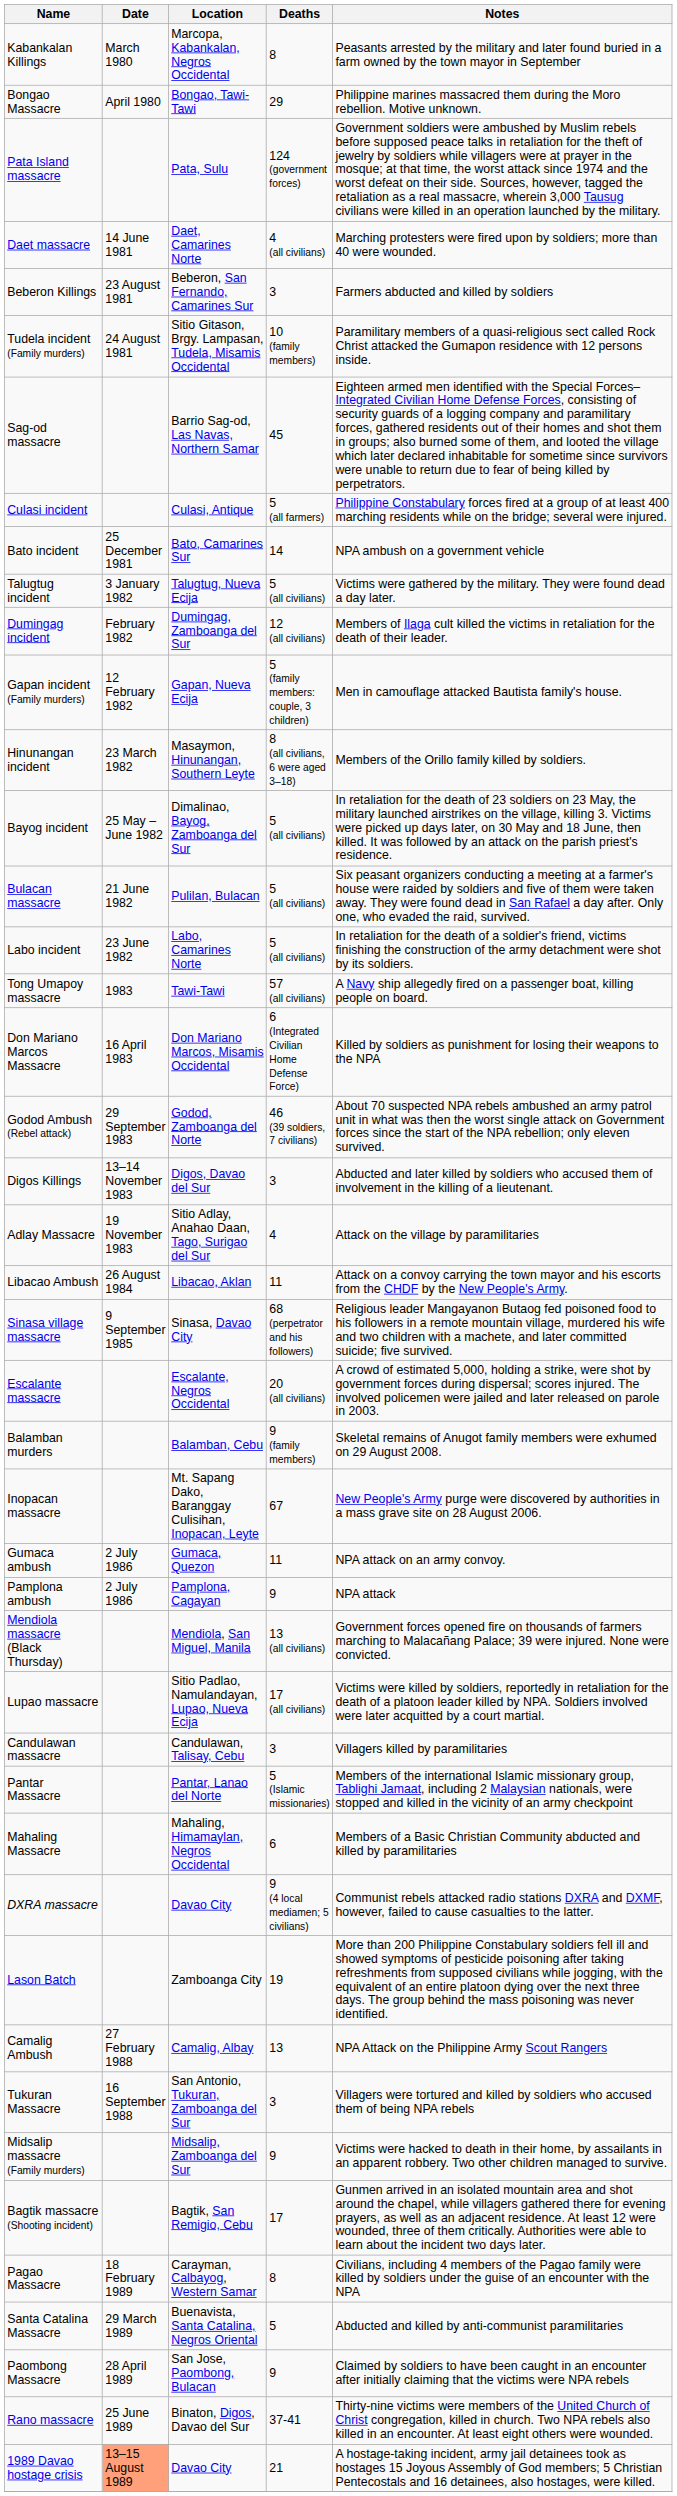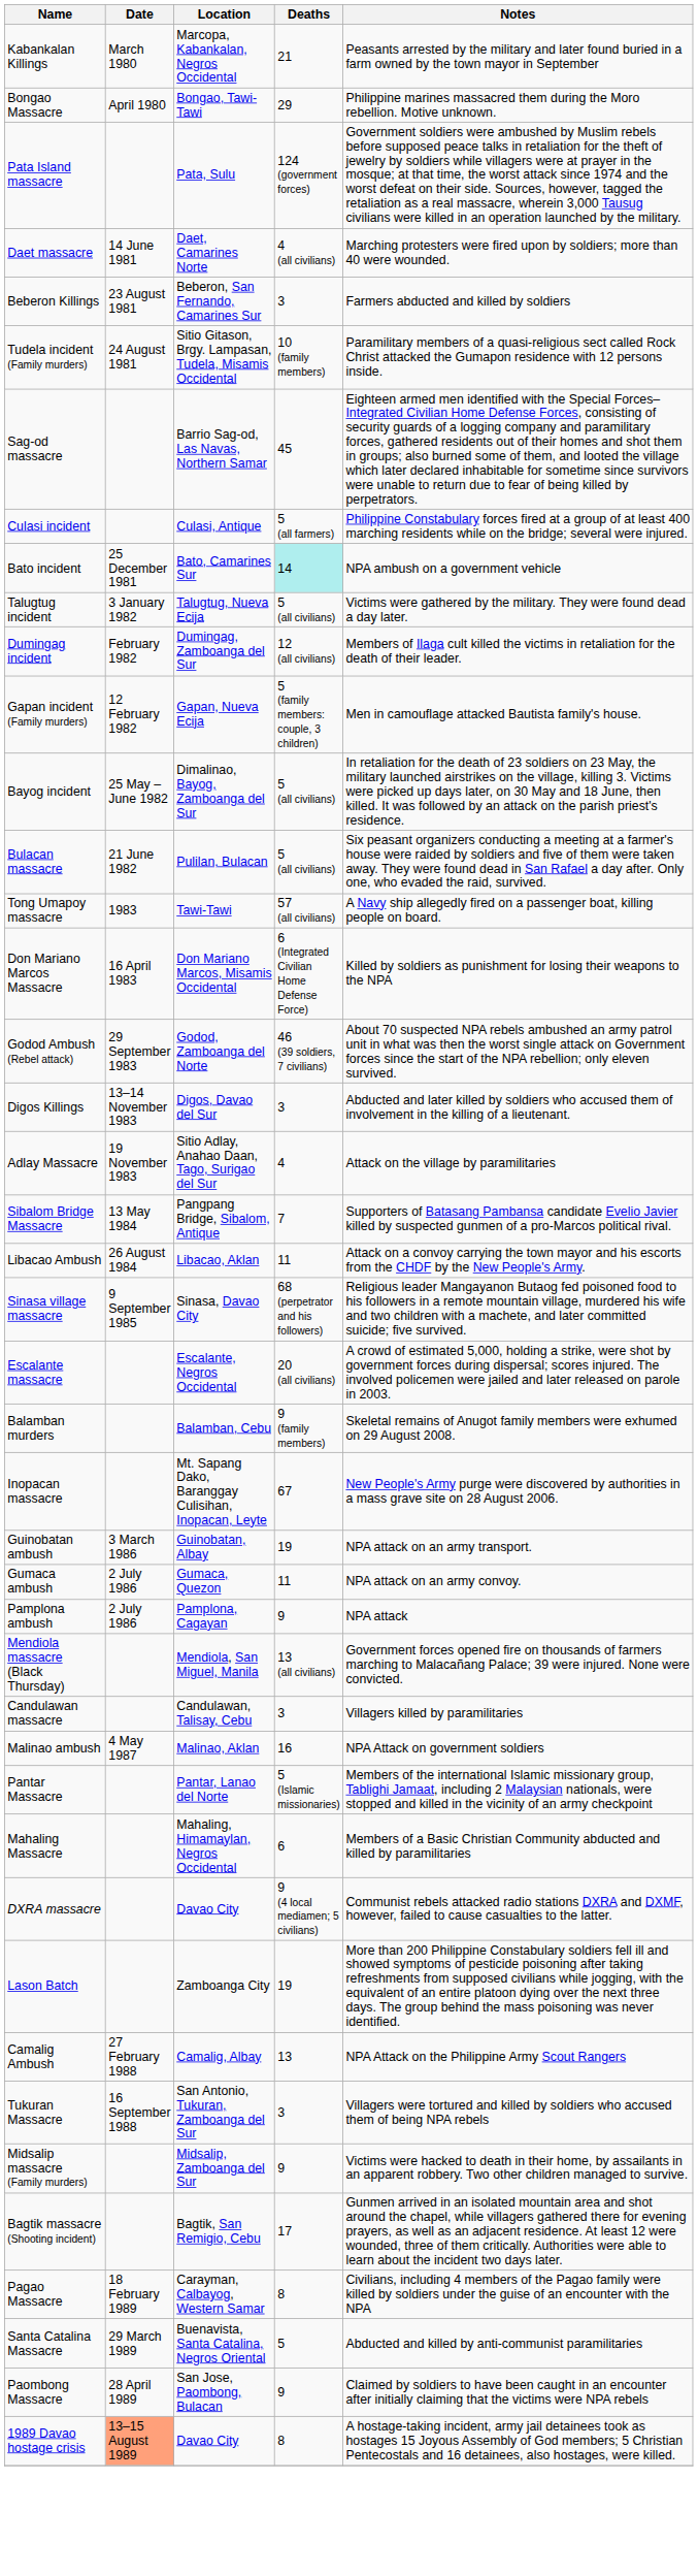Kabankalan Killings | Deaths: 8 -> 21
Bato incident | Deaths: no background -> paleturquoise background
- row: Hinunangan incident | 23 March 1982 | Masaymon, Hinunangan, Southern Leyte | 8 (all civilians, 6 were aged 3–18) | Members of the Orillo family killed by soldiers.
- row: Labo incident | 23 June 1982 | Labo, Camarines Norte | 5 (all civilians) | In retaliation for the death of a soldier's friend, victims finishing the construction of the army detachment were shot by its soldiers.
+ row: Sibalom Bridge Massacre | 13 May 1984 | Pangpang Bridge, Sibalom, Antique | 7 | Supporters of Batasang Pambansa candidate Evelio Javier killed by suspected gunmen of a pro-Marcos political rival.
+ row: Guinobatan ambush | 3 March 1986 | Guinobatan, Albay | 19 | NPA attack on an army transport.
- row: Lupao massacre | Sitio Padlao, Namulandayan, Lupao, Nueva Ecija | 17 (all civilians) | Victims were killed by soldiers, reportedly in retaliation for the death of a platoon leader killed by NPA. Soldiers involved were later acquitted by a court martial.
+ row: Malinao ambush | 4 May 1987 | Malinao, Aklan | 16 | NPA Attack on government soldiers
- row: Rano massacre | 25 June 1989 | Binaton, Digos, Davao del Sur | 37-41 | Thirty-nine victims were members of the United Church of Christ congregation, killed in church. Two NPA rebels also killed in an encounter. At least eight others were wounded.
1989 Davao hostage crisis | Deaths: 21 -> 8
